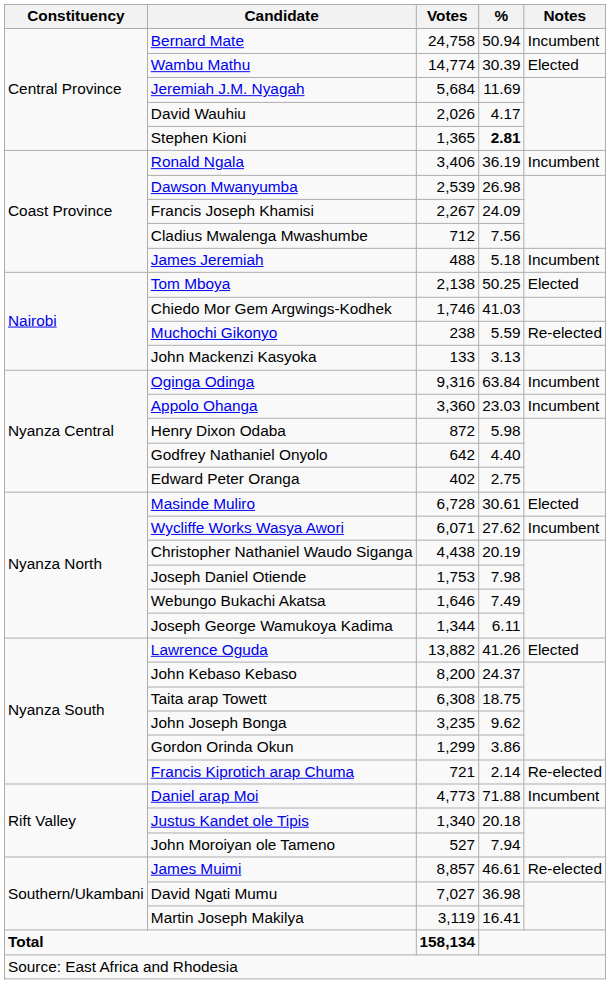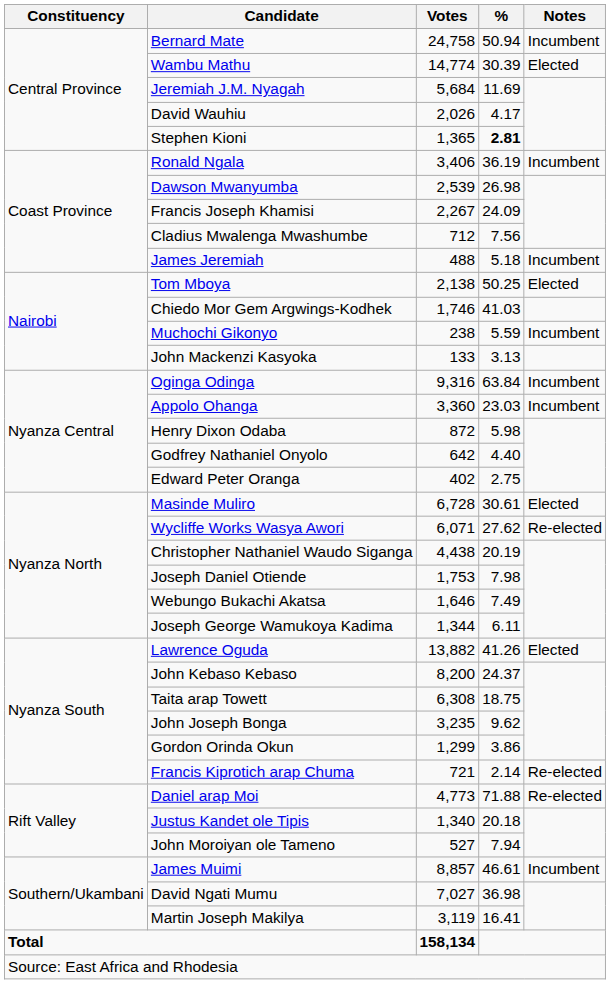Muchochi Gikonyo | Notes: Re-elected -> Incumbent
Wycliffe Works Wasya Awori | Notes: Incumbent -> Re-elected
Daniel arap Moi | Notes: Incumbent -> Re-elected
James Muimi | Notes: Re-elected -> Incumbent
